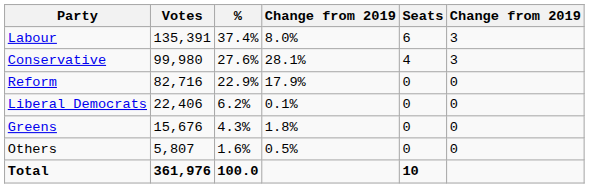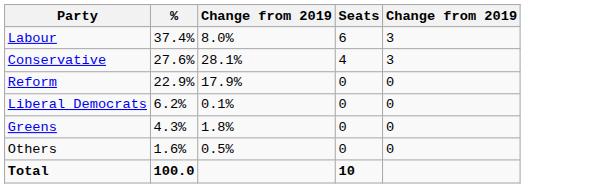- column: Votes | 135,391 | 99,980 | 82,716 | 22,406 | 15,676 | 5,807 | 361,976
